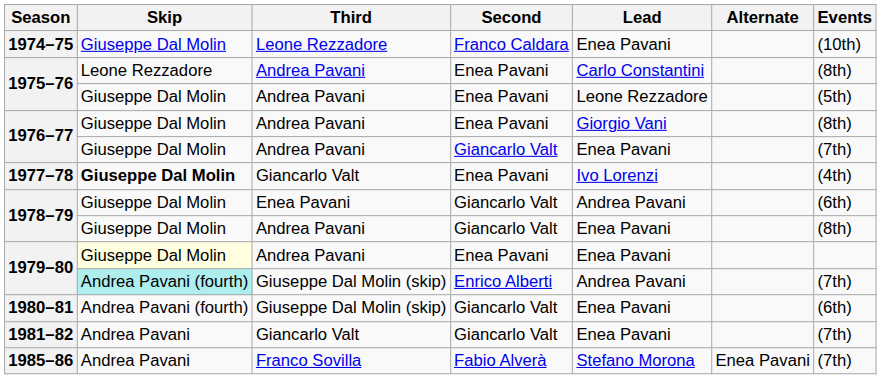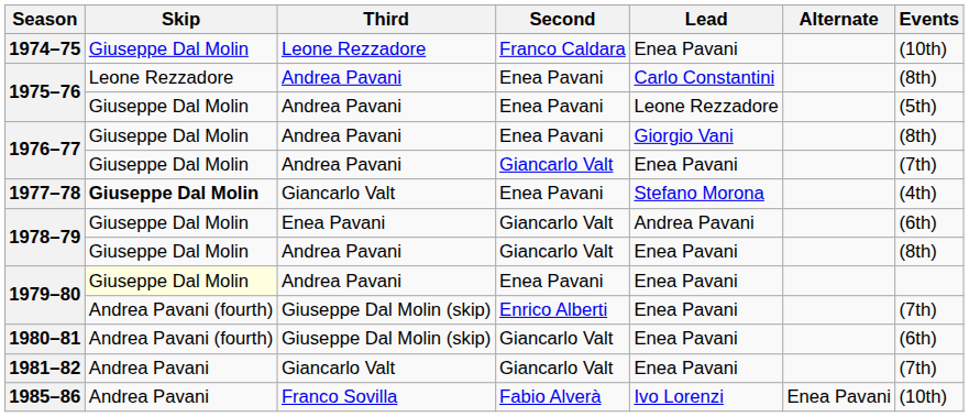1977–78 | Lead: Ivo Lorenzi -> Stefano Morona
1979–80 / Giuseppe Dal Molin (skip) | Skip: paleturquoise background -> no background
1979–80 / Giuseppe Dal Molin (skip) | Lead: Andrea Pavani -> Enea Pavani
1985–86 | Lead: Stefano Morona -> Ivo Lorenzi
1985–86 | Events: (7th) -> (10th)
